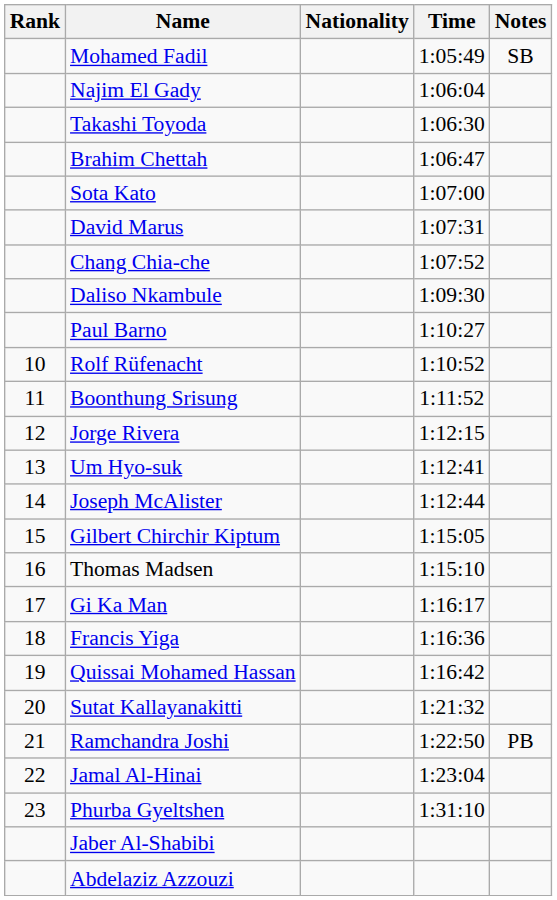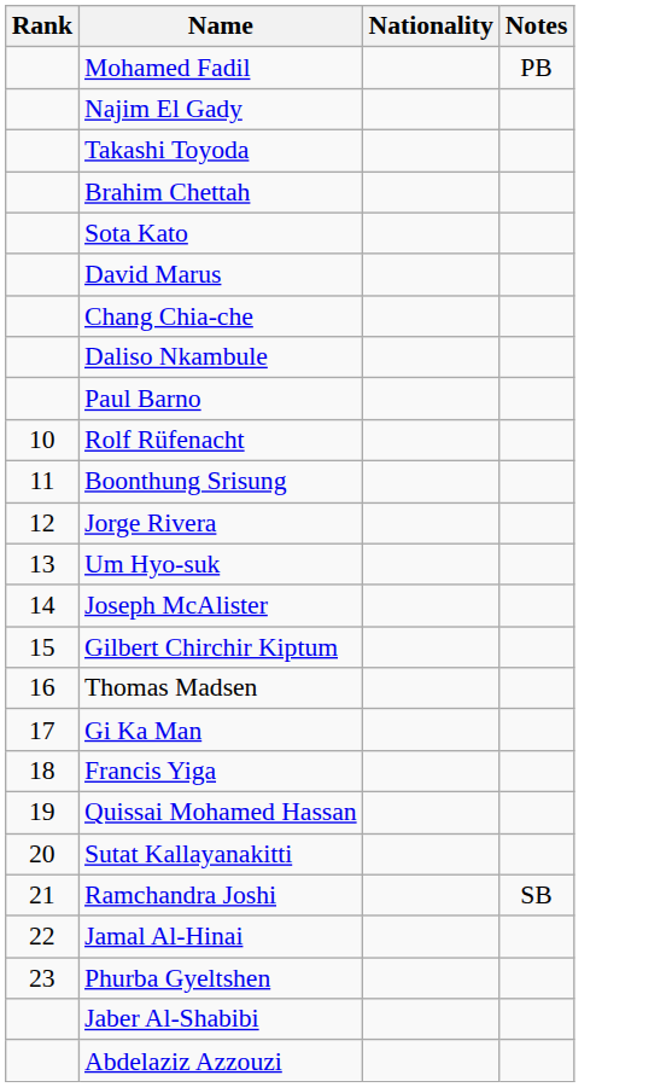- column: Time | 1:05:49 | 1:06:04 | 1:06:30 | 1:06:47 | 1:07:00 | 1:07:31 | 1:07:52 | 1:09:30 | 1:10:27 | 1:10:52 | 1:11:52 | 1:12:15 | 1:12:41 | 1:12:44 | 1:15:05 | 1:15:10 | 1:16:17 | 1:16:36 | 1:16:42 | 1:21:32 | 1:22:50 | 1:23:04 | 1:31:10
Mohamed Fadil | Notes: SB -> PB
Ramchandra Joshi | Notes: PB -> SB
